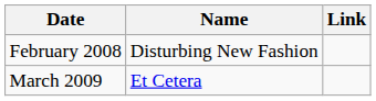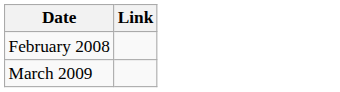- column: Name | Disturbing New Fashion | Et Cetera
